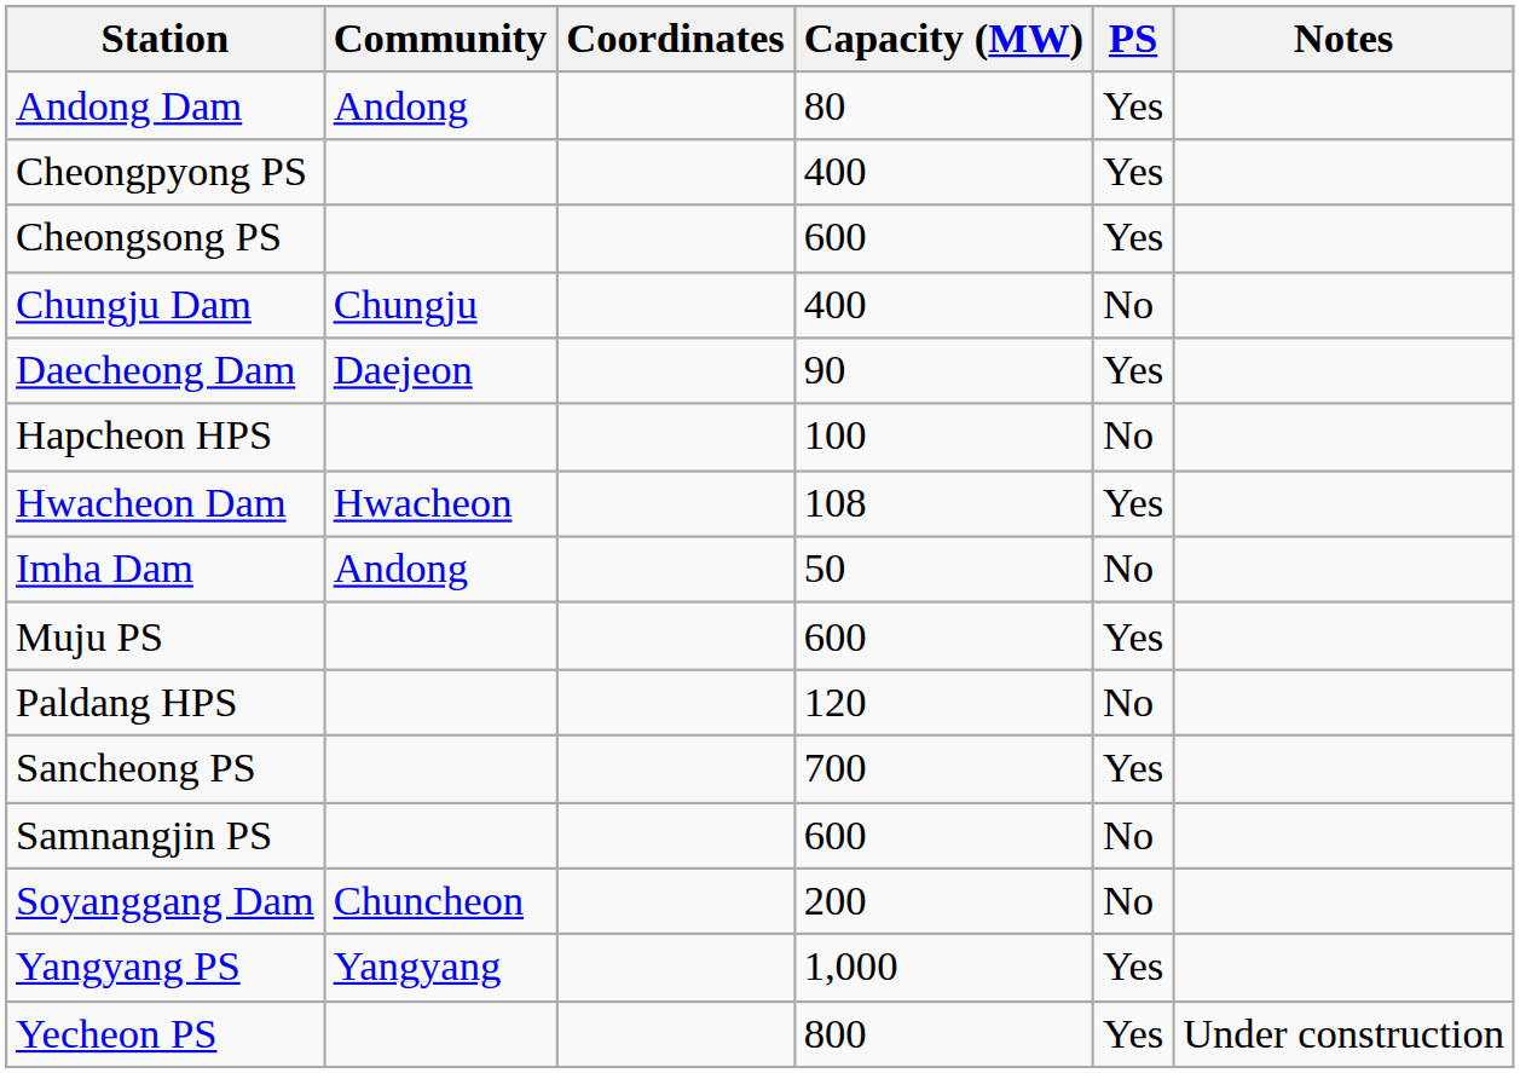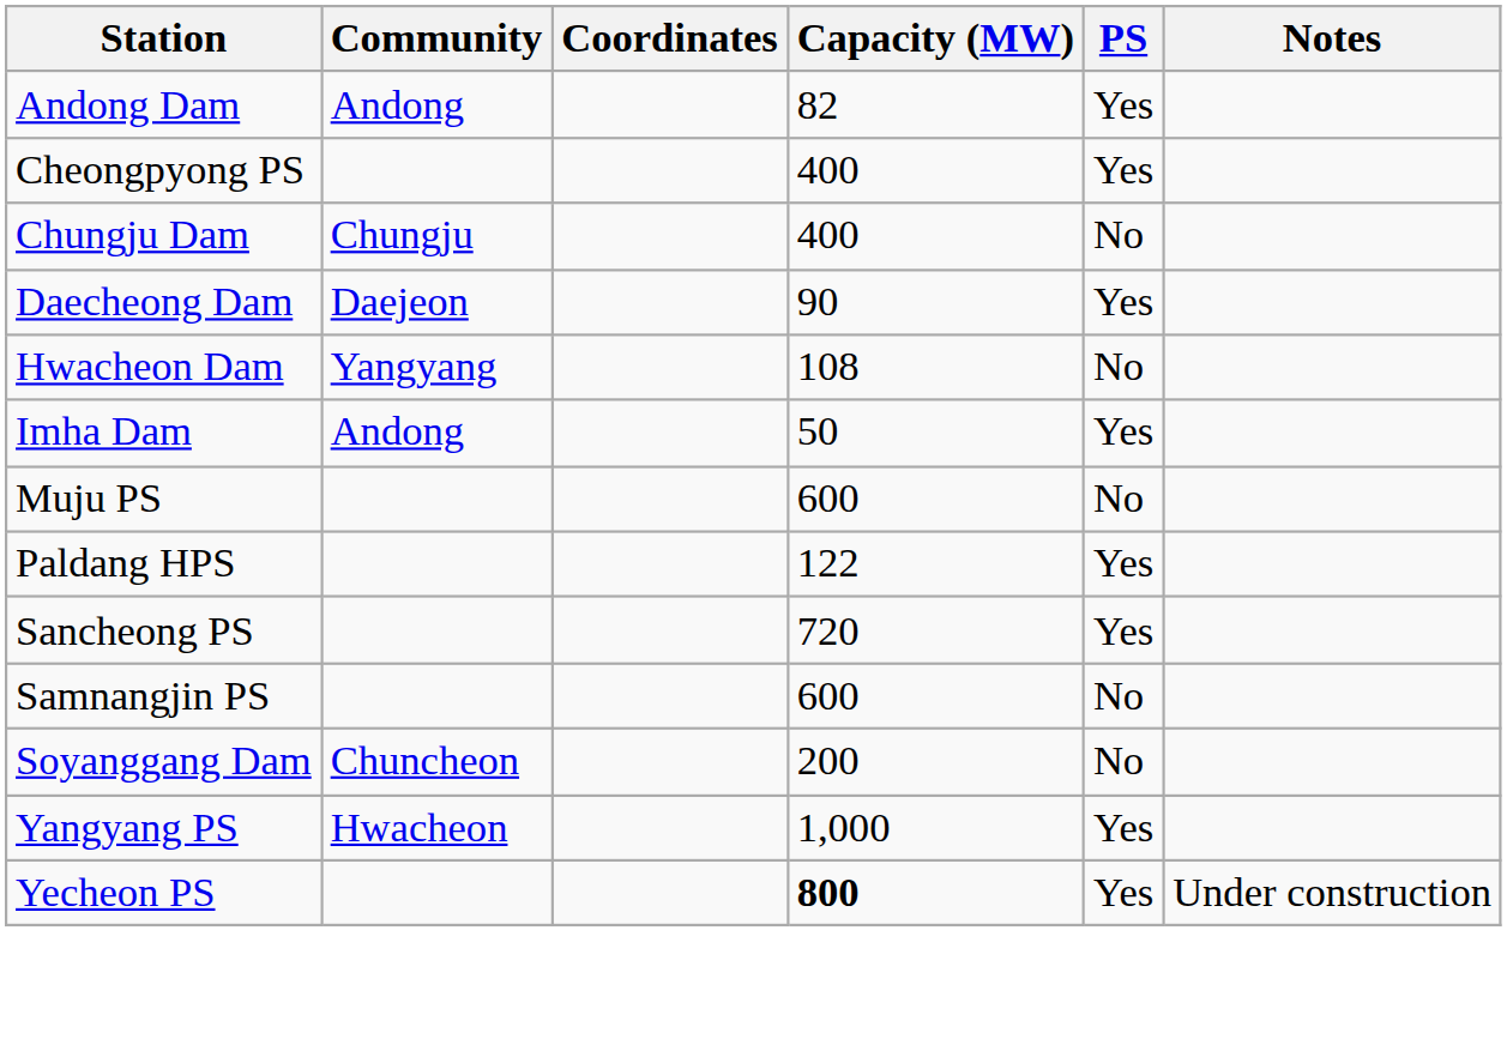Andong Dam | Capacity (MW): 80 -> 82
- row: Cheongsong PS | 600 | Yes
- row: Hapcheon HPS | 100 | No
Hwacheon Dam | Community: Hwacheon -> Yangyang
Hwacheon Dam | PS: Yes -> No
Imha Dam | PS: No -> Yes
Muju PS | PS: Yes -> No
Paldang HPS | Capacity (MW): 120 -> 122
Paldang HPS | PS: No -> Yes
Sancheong PS | Capacity (MW): 700 -> 720
Yangyang PS | Community: Yangyang -> Hwacheon
Yecheon PS | Capacity (MW): normal -> bold
